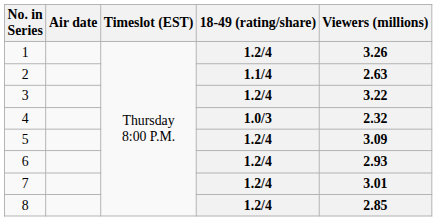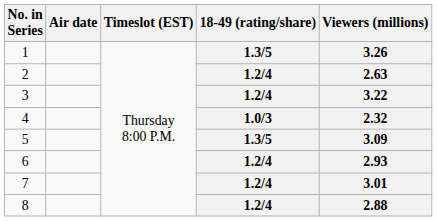1 | 18-49 (rating/share): 1.2/4 -> 1.3/5
2 | 18-49 (rating/share): 1.1/4 -> 1.2/4
5 | 18-49 (rating/share): 1.2/4 -> 1.3/5
8 | Viewers (millions): 2.85 -> 2.88
